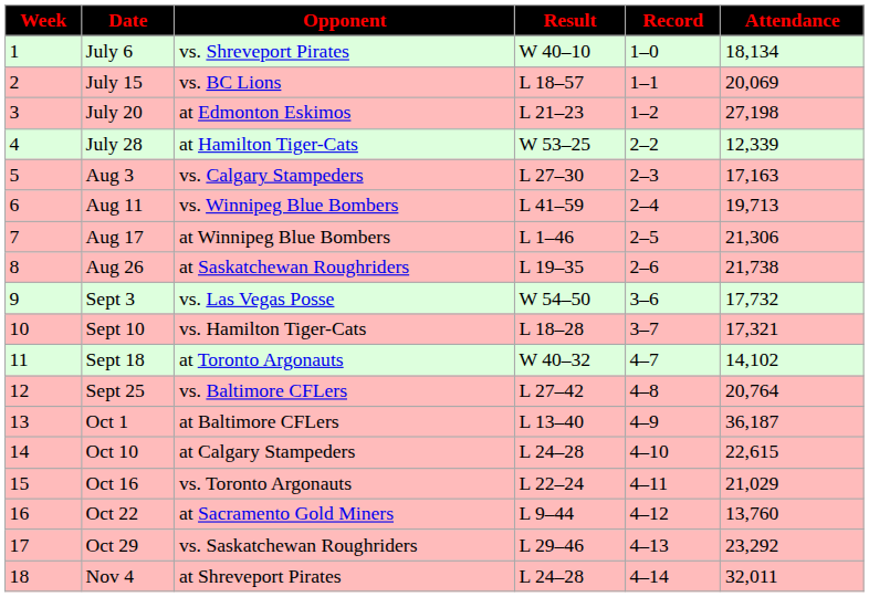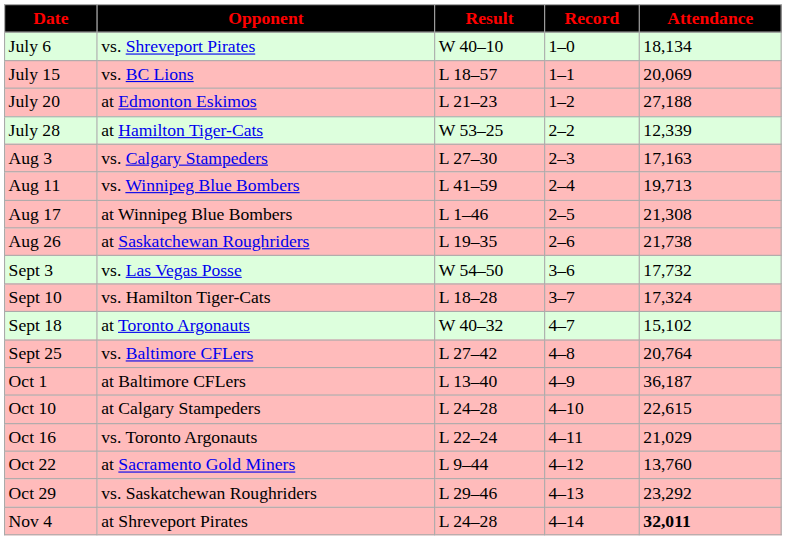- column: Week | 1 | 2 | 3 | 4 | 5 | 6 | 7 | 8 | 9 | 10 | 11 | 12 | 13 | 14 | 15 | 16 | 17 | 18
July 20 | Attendance: 27,198 -> 27,188
Aug 17 | Attendance: 21,306 -> 21,308
Sept 10 | Attendance: 17,321 -> 17,324
Sept 18 | Attendance: 14,102 -> 15,102
Nov 4 | Attendance: normal -> bold
